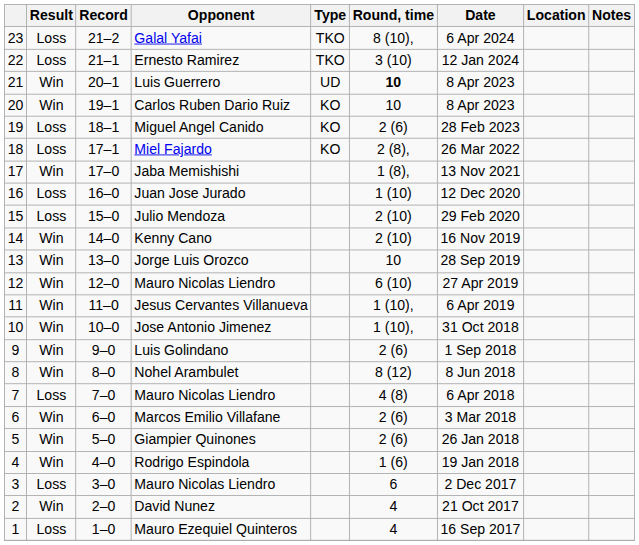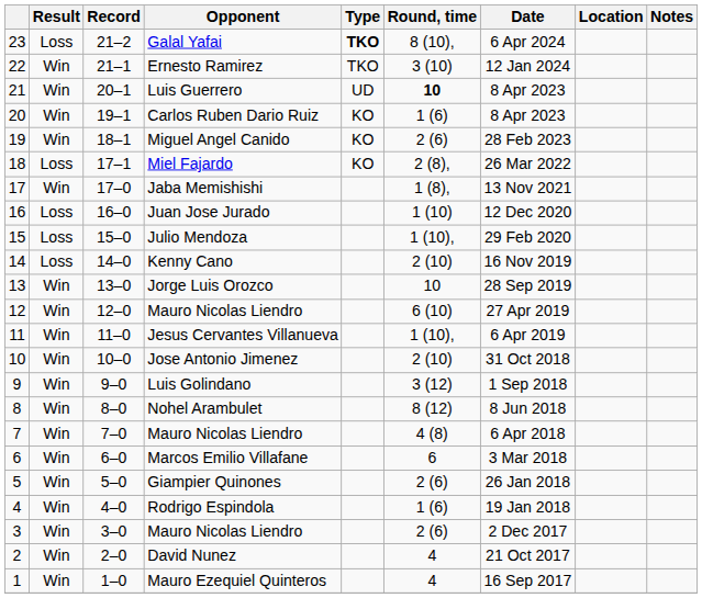Galal Yafai | Type: normal -> bold
Ernesto Ramirez | Result: Loss -> Win
Carlos Ruben Dario Ruiz | Round, time: 10 -> 1 (6)
Miguel Angel Canido | Result: Loss -> Win
Julio Mendoza | Round, time: 2 (10) -> 1 (10),
Kenny Cano | Result: Win -> Loss
Jose Antonio Jimenez | Round, time: 1 (10), -> 2 (10)
Luis Golindano | Round, time: 2 (6) -> 3 (12)
7 / Mauro Nicolas Liendro | Result: Loss -> Win
Marcos Emilio Villafane | Round, time: 2 (6) -> 6
3 / Mauro Nicolas Liendro | Result: Loss -> Win
3 / Mauro Nicolas Liendro | Round, time: 6 -> 2 (6)
Mauro Ezequiel Quinteros | Result: Loss -> Win
